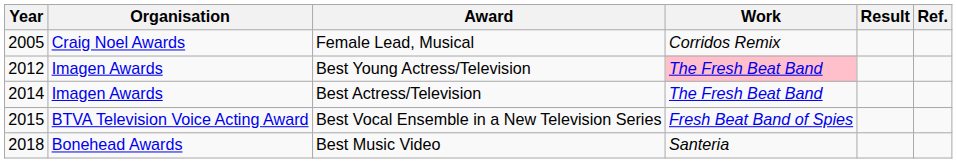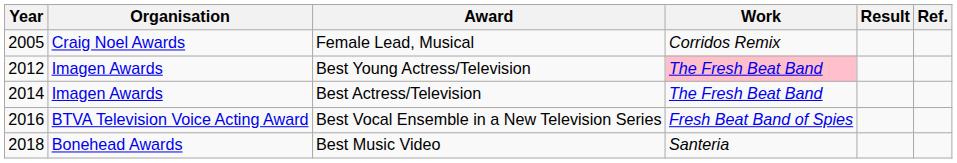Best Vocal Ensemble in a New Television Series | Year: 2015 -> 2016
